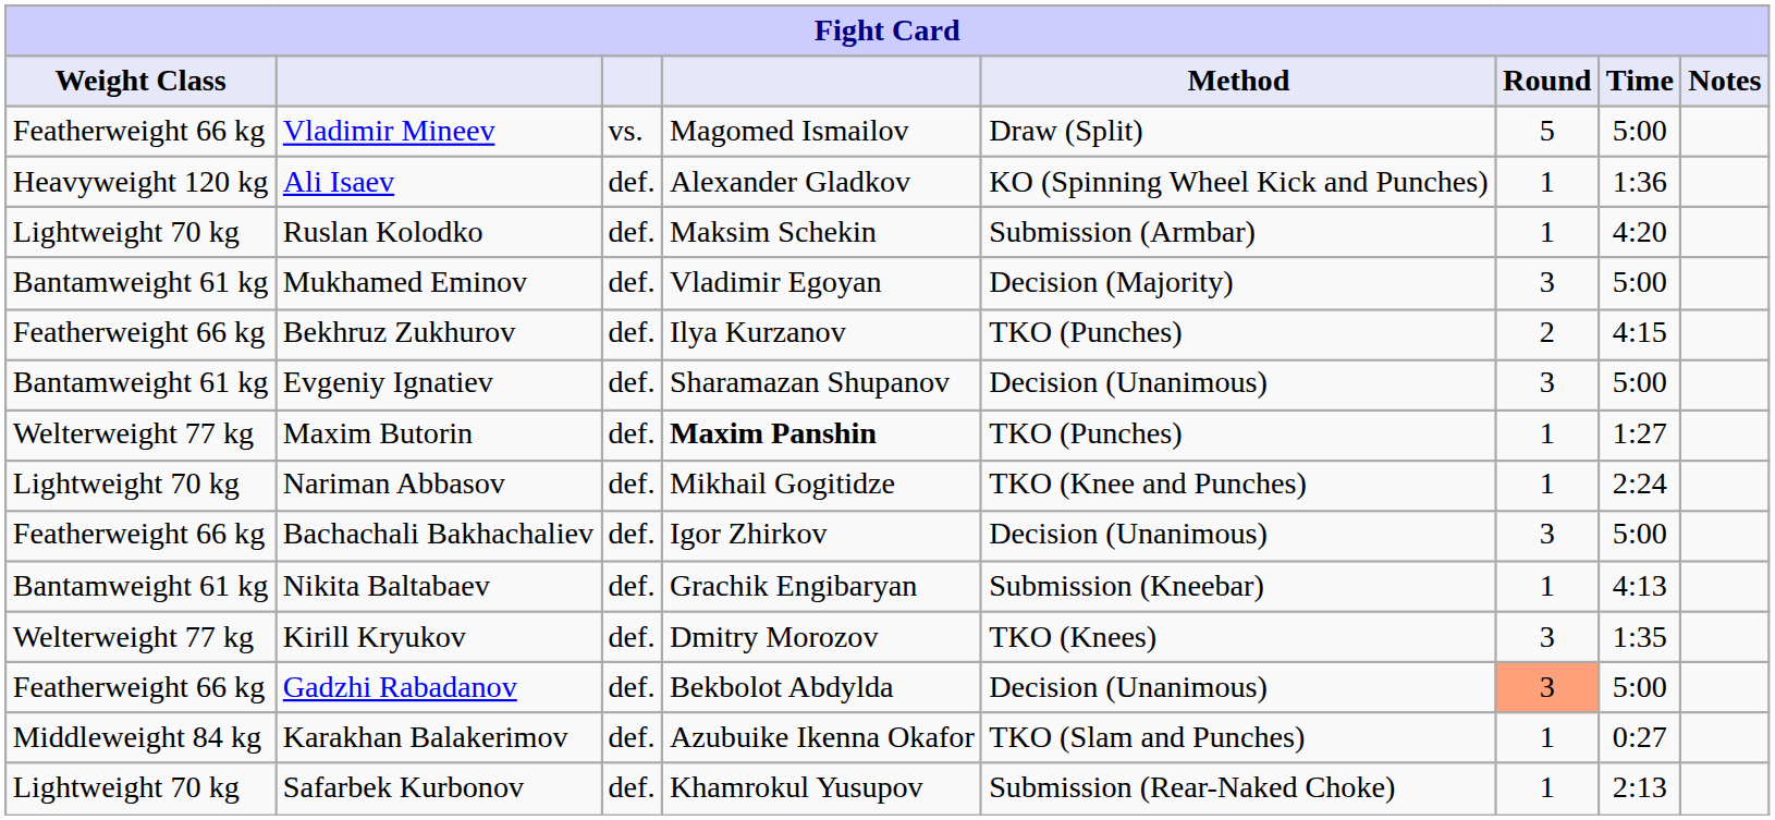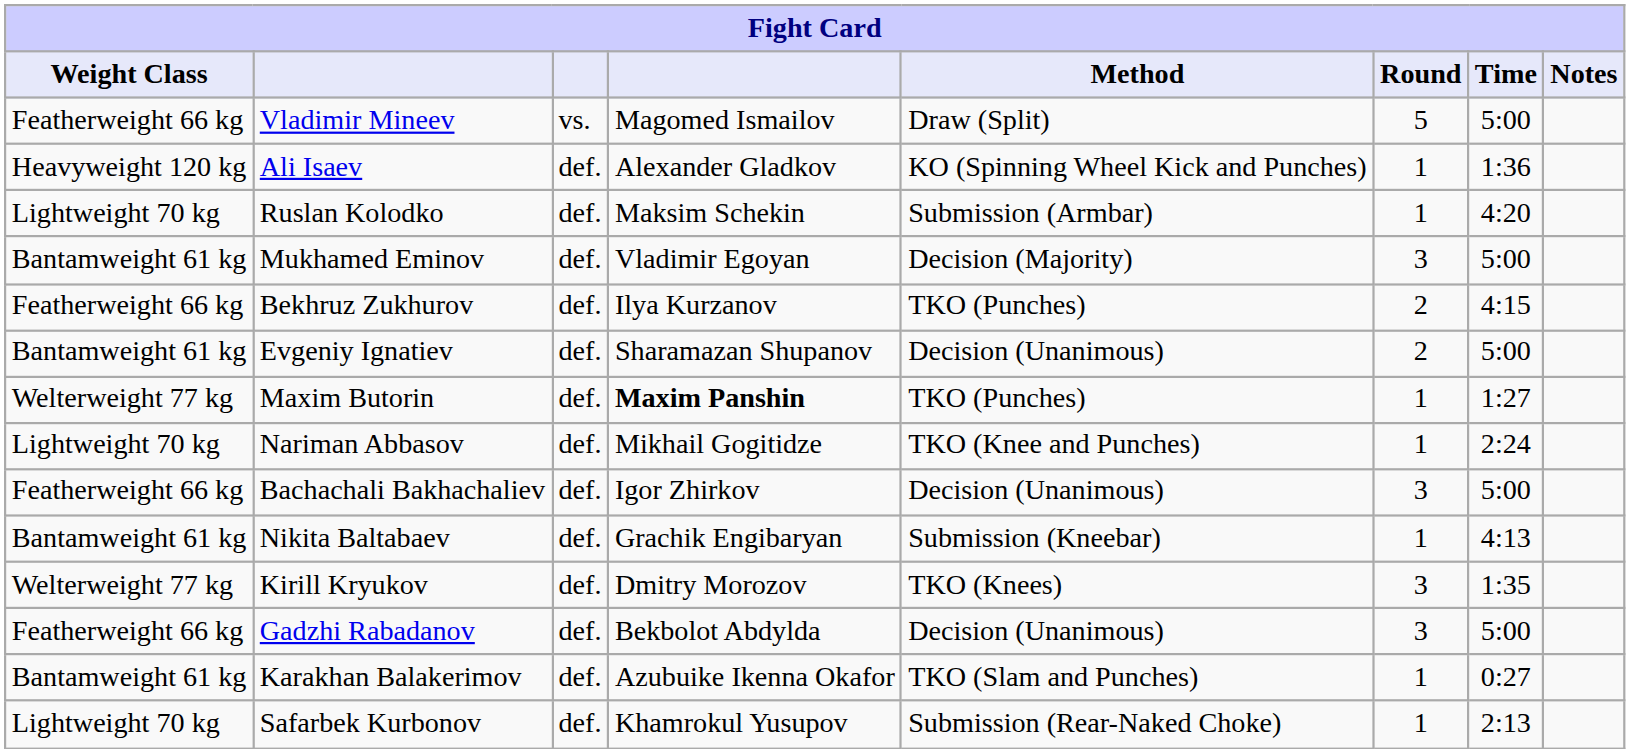Evgeniy Ignatiev | Round: 3 -> 2
Gadzhi Rabadanov | Round: lightsalmon background -> no background
Karakhan Balakerimov | Weight Class: Middleweight 84 kg -> Bantamweight 61 kg
